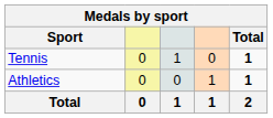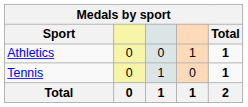rows swapped: Athletics <-> Tennis
